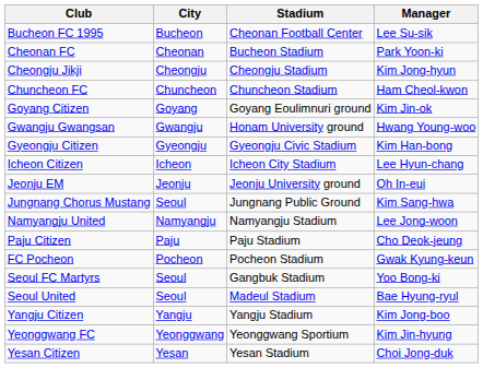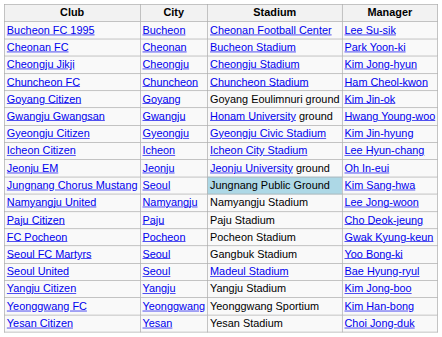Gyeongju Citizen | Manager: Kim Han-bong -> Kim Jin-hyung
Jungnang Chorus Mustang | Stadium: no background -> lightblue background
Yeonggwang FC | Manager: Kim Jin-hyung -> Kim Han-bong
